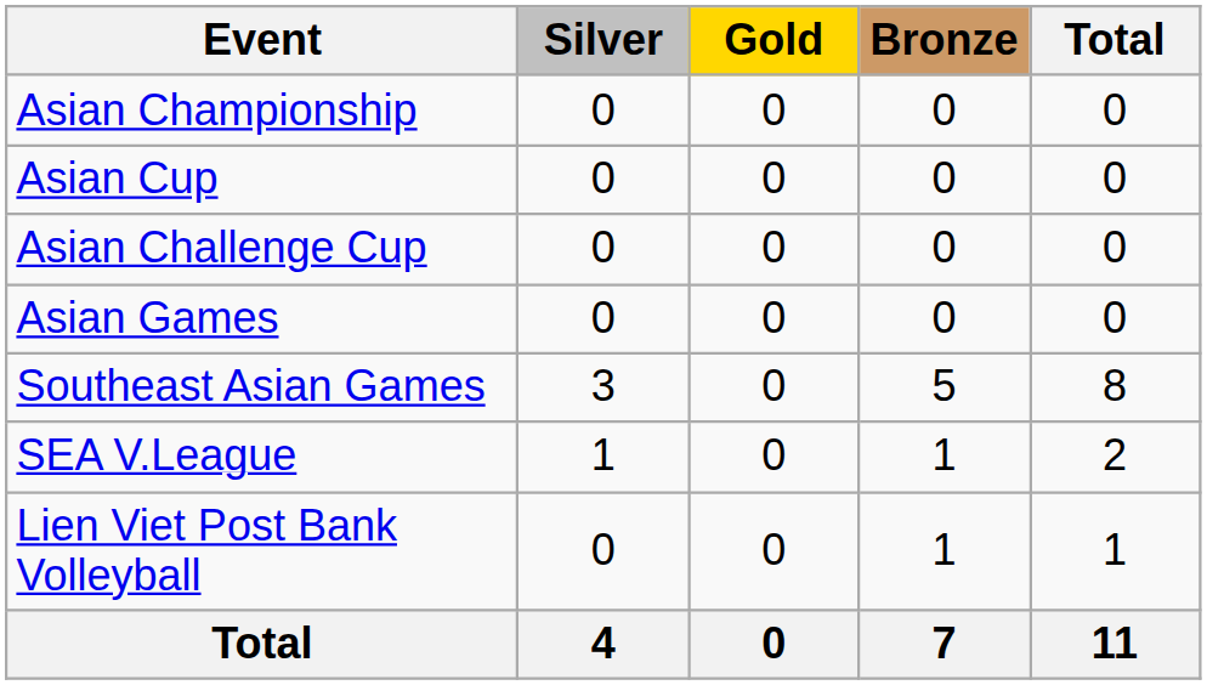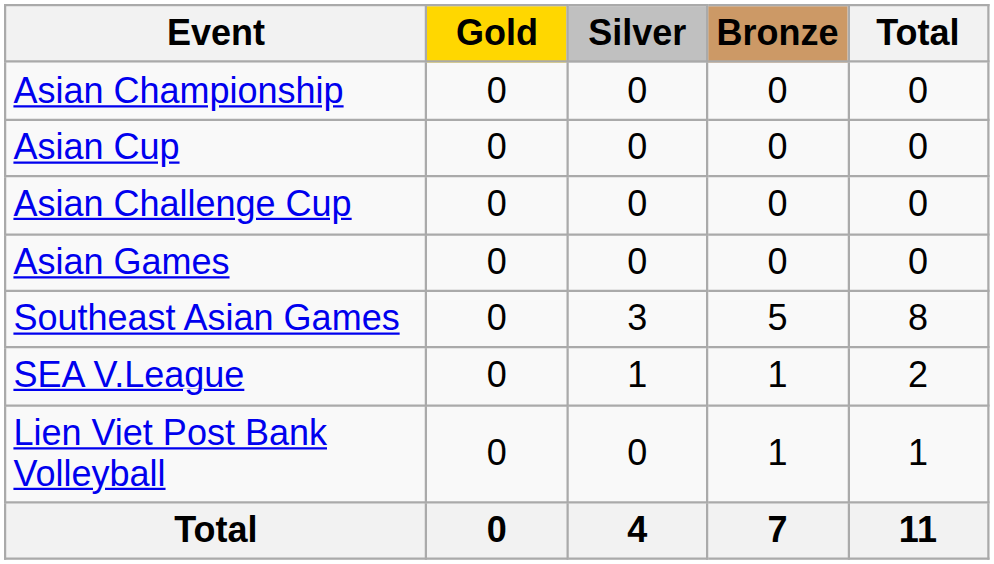columns swapped: Gold <-> Silver
